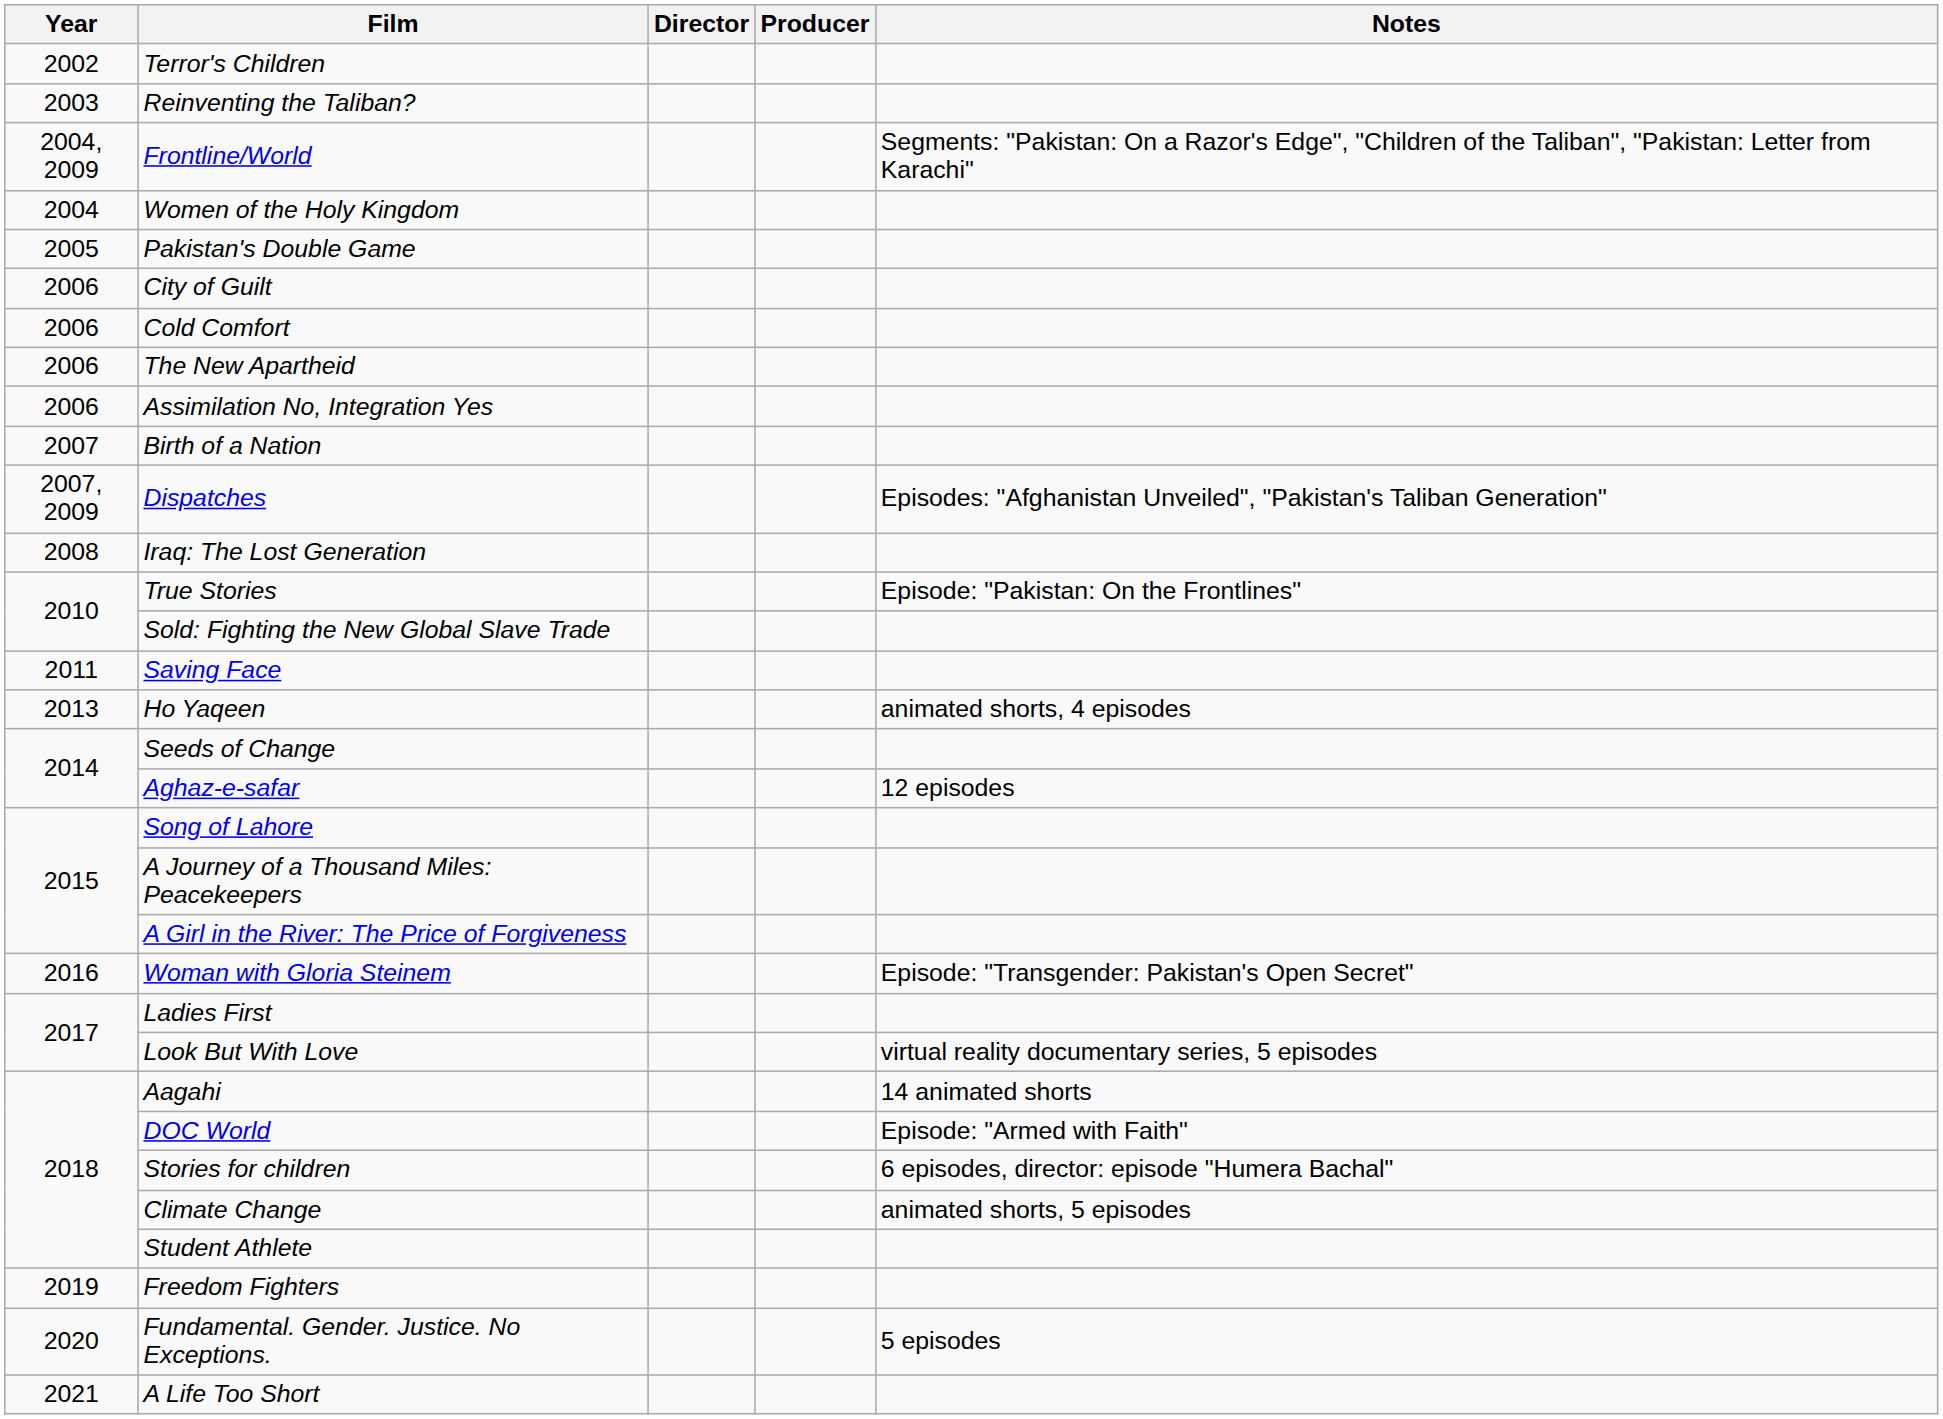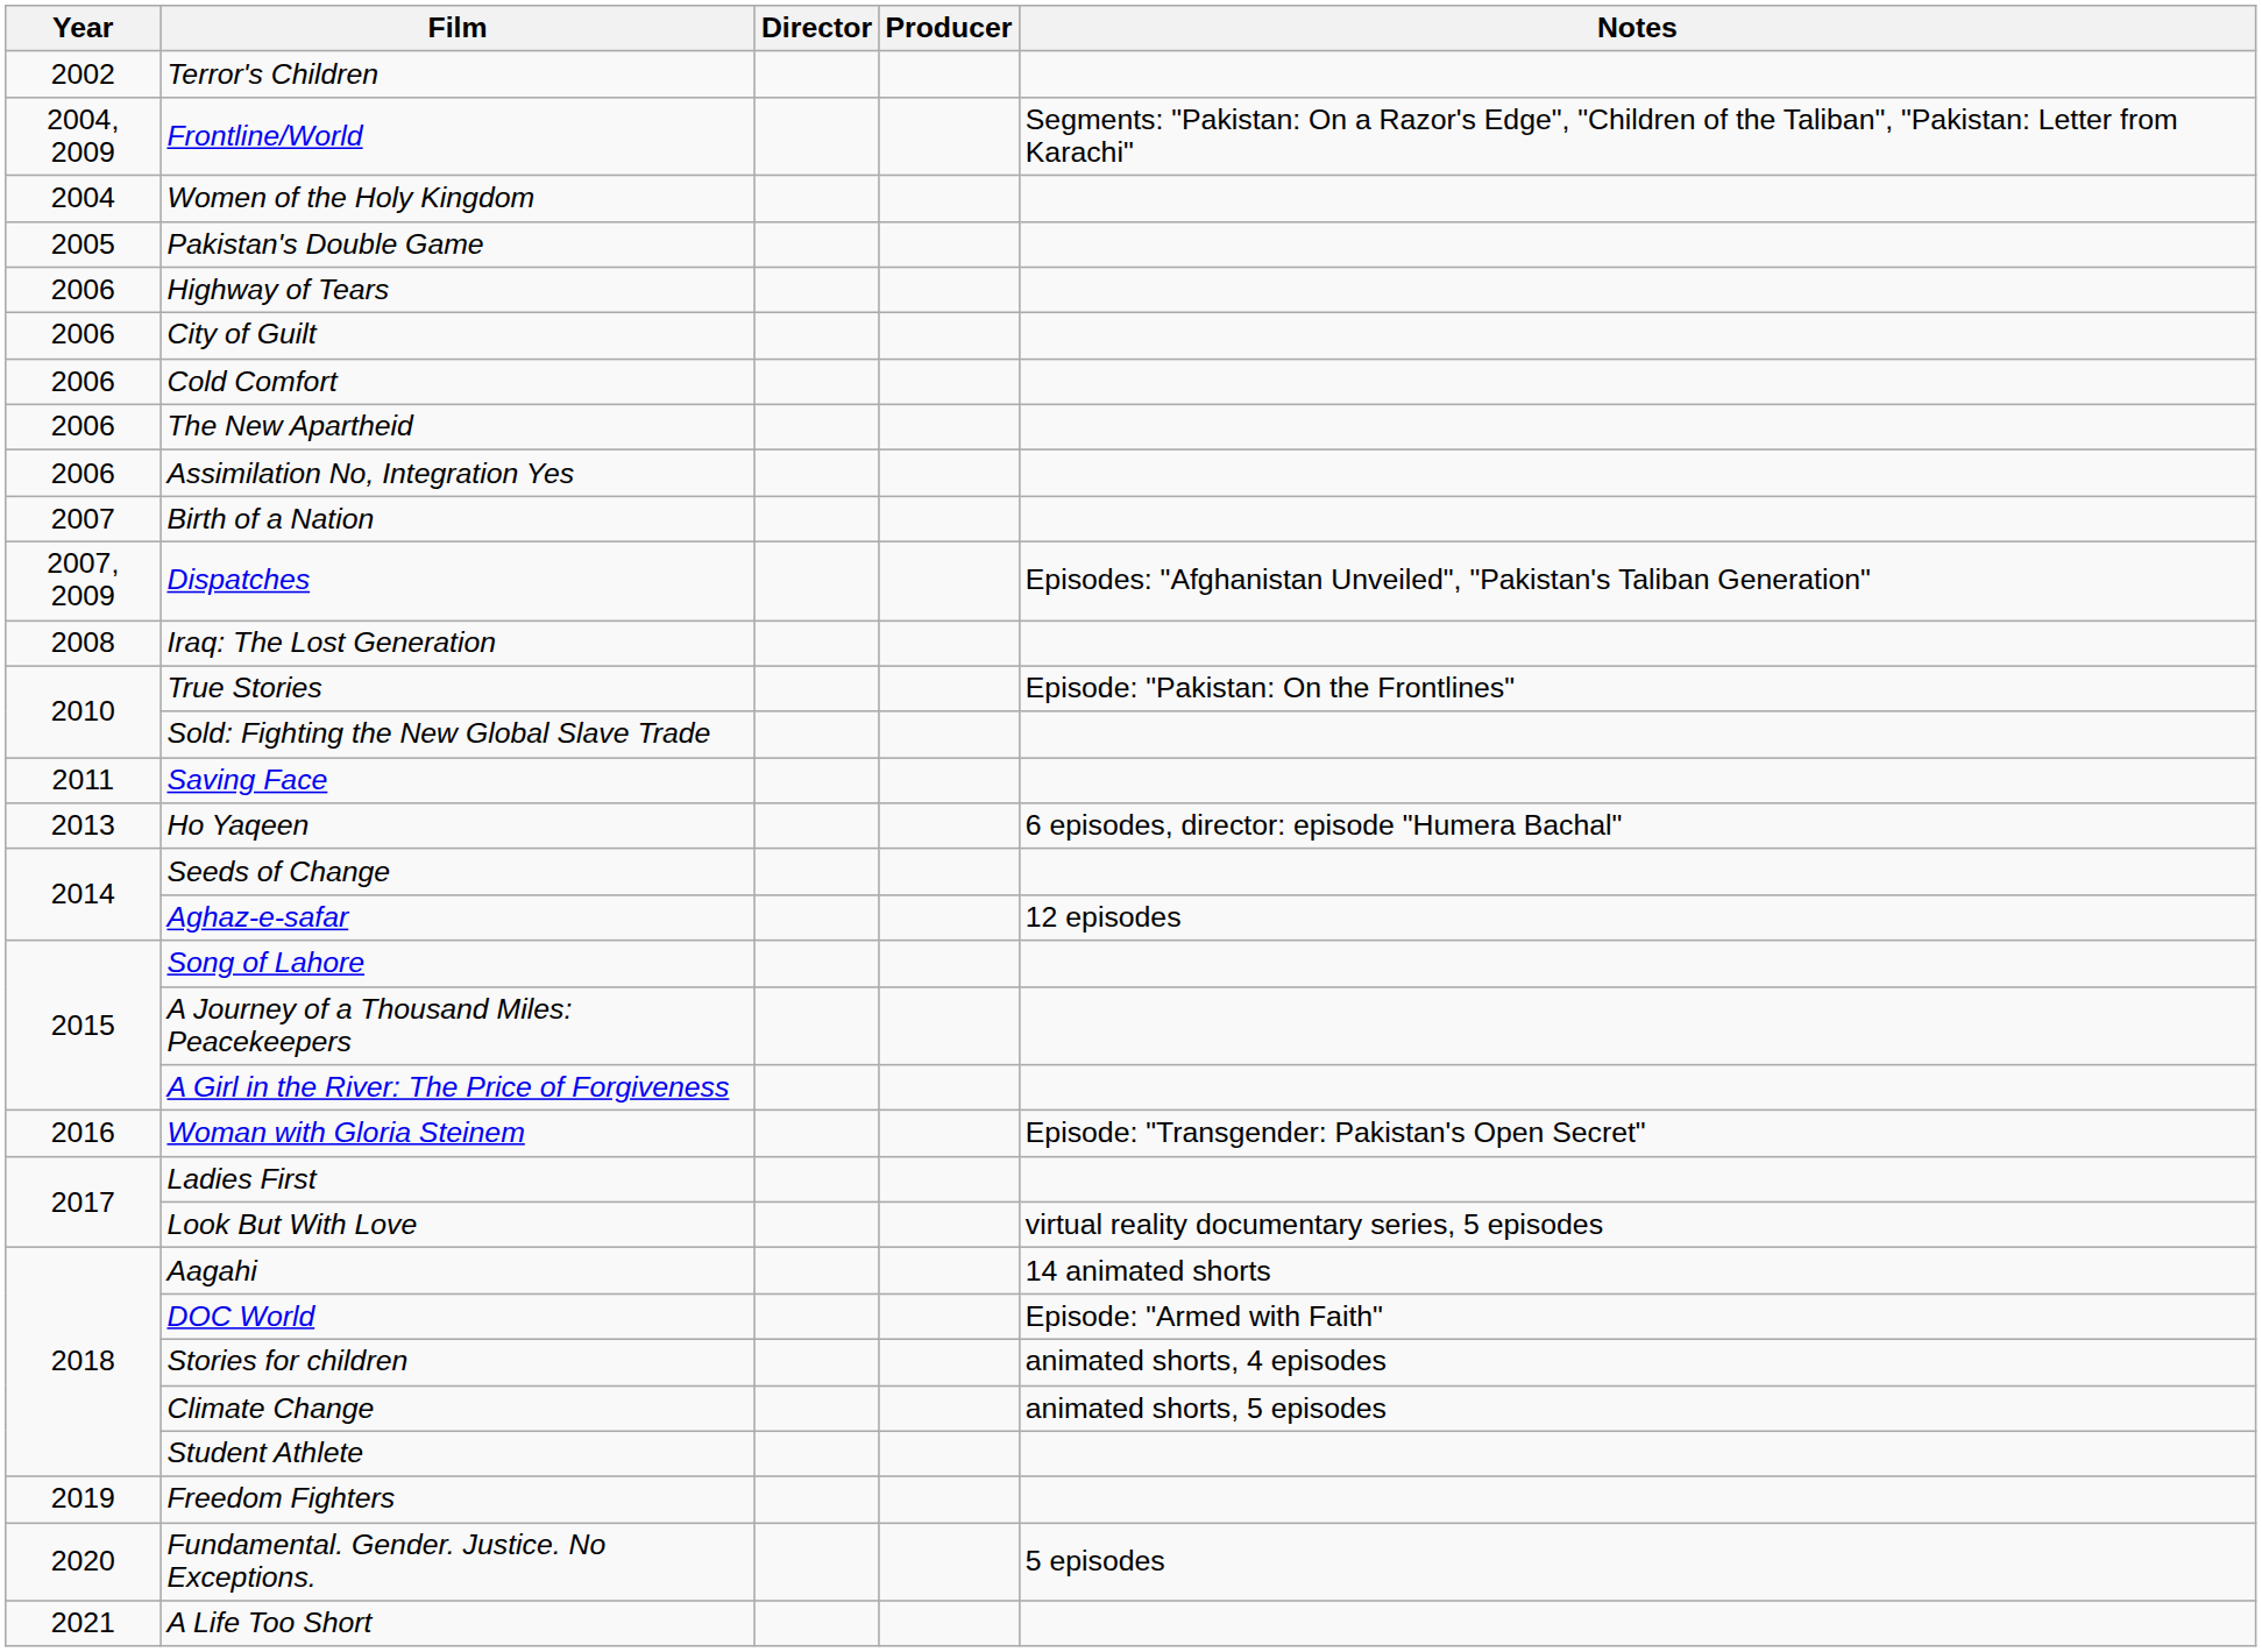- row: 2003 | Reinventing the Taliban?
+ row: 2006 | Highway of Tears
Ho Yaqeen | Notes: animated shorts, 4 episodes -> 6 episodes, director: episode "Humera Bachal"
Stories for children | Notes: 6 episodes, director: episode "Humera Bachal" -> animated shorts, 4 episodes
